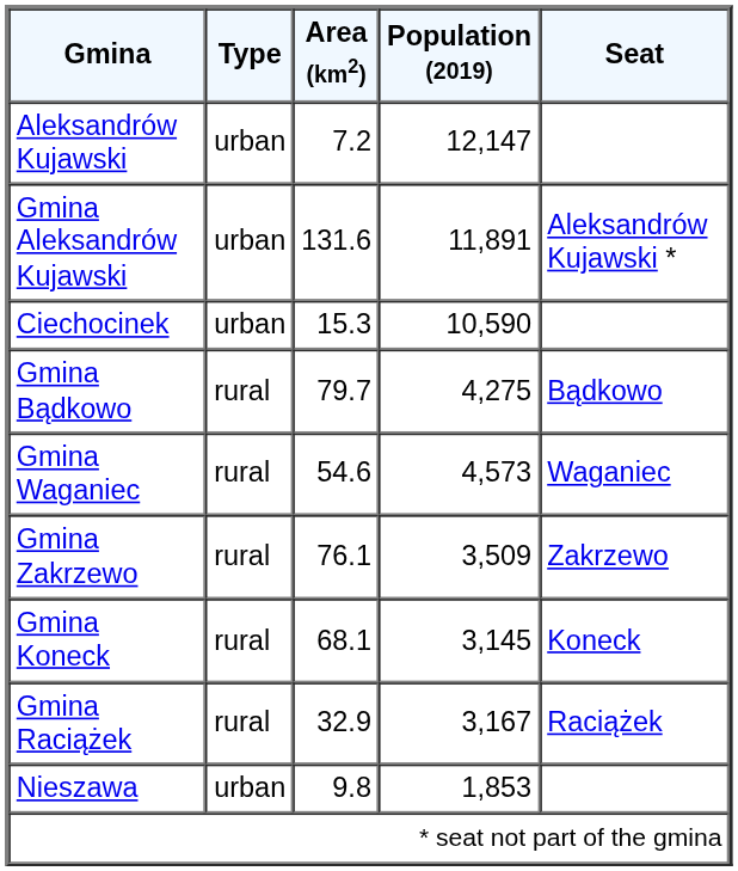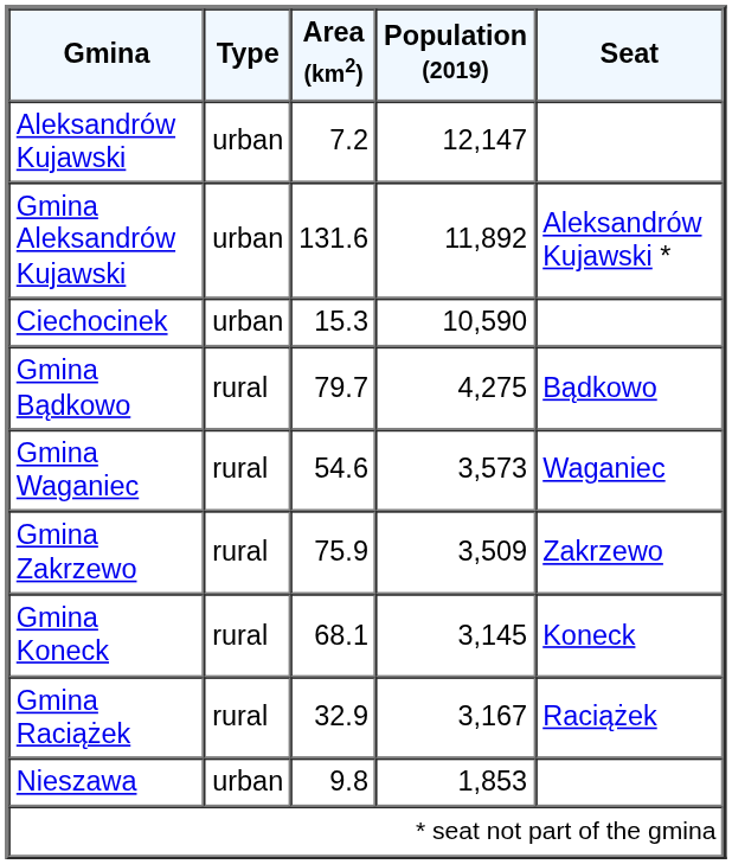Gmina Aleksandrów Kujawski | Population (2019): 11,891 -> 11,892
Gmina Waganiec | Population (2019): 4,573 -> 3,573
Gmina Zakrzewo | Area (km2): 76.1 -> 75.9
